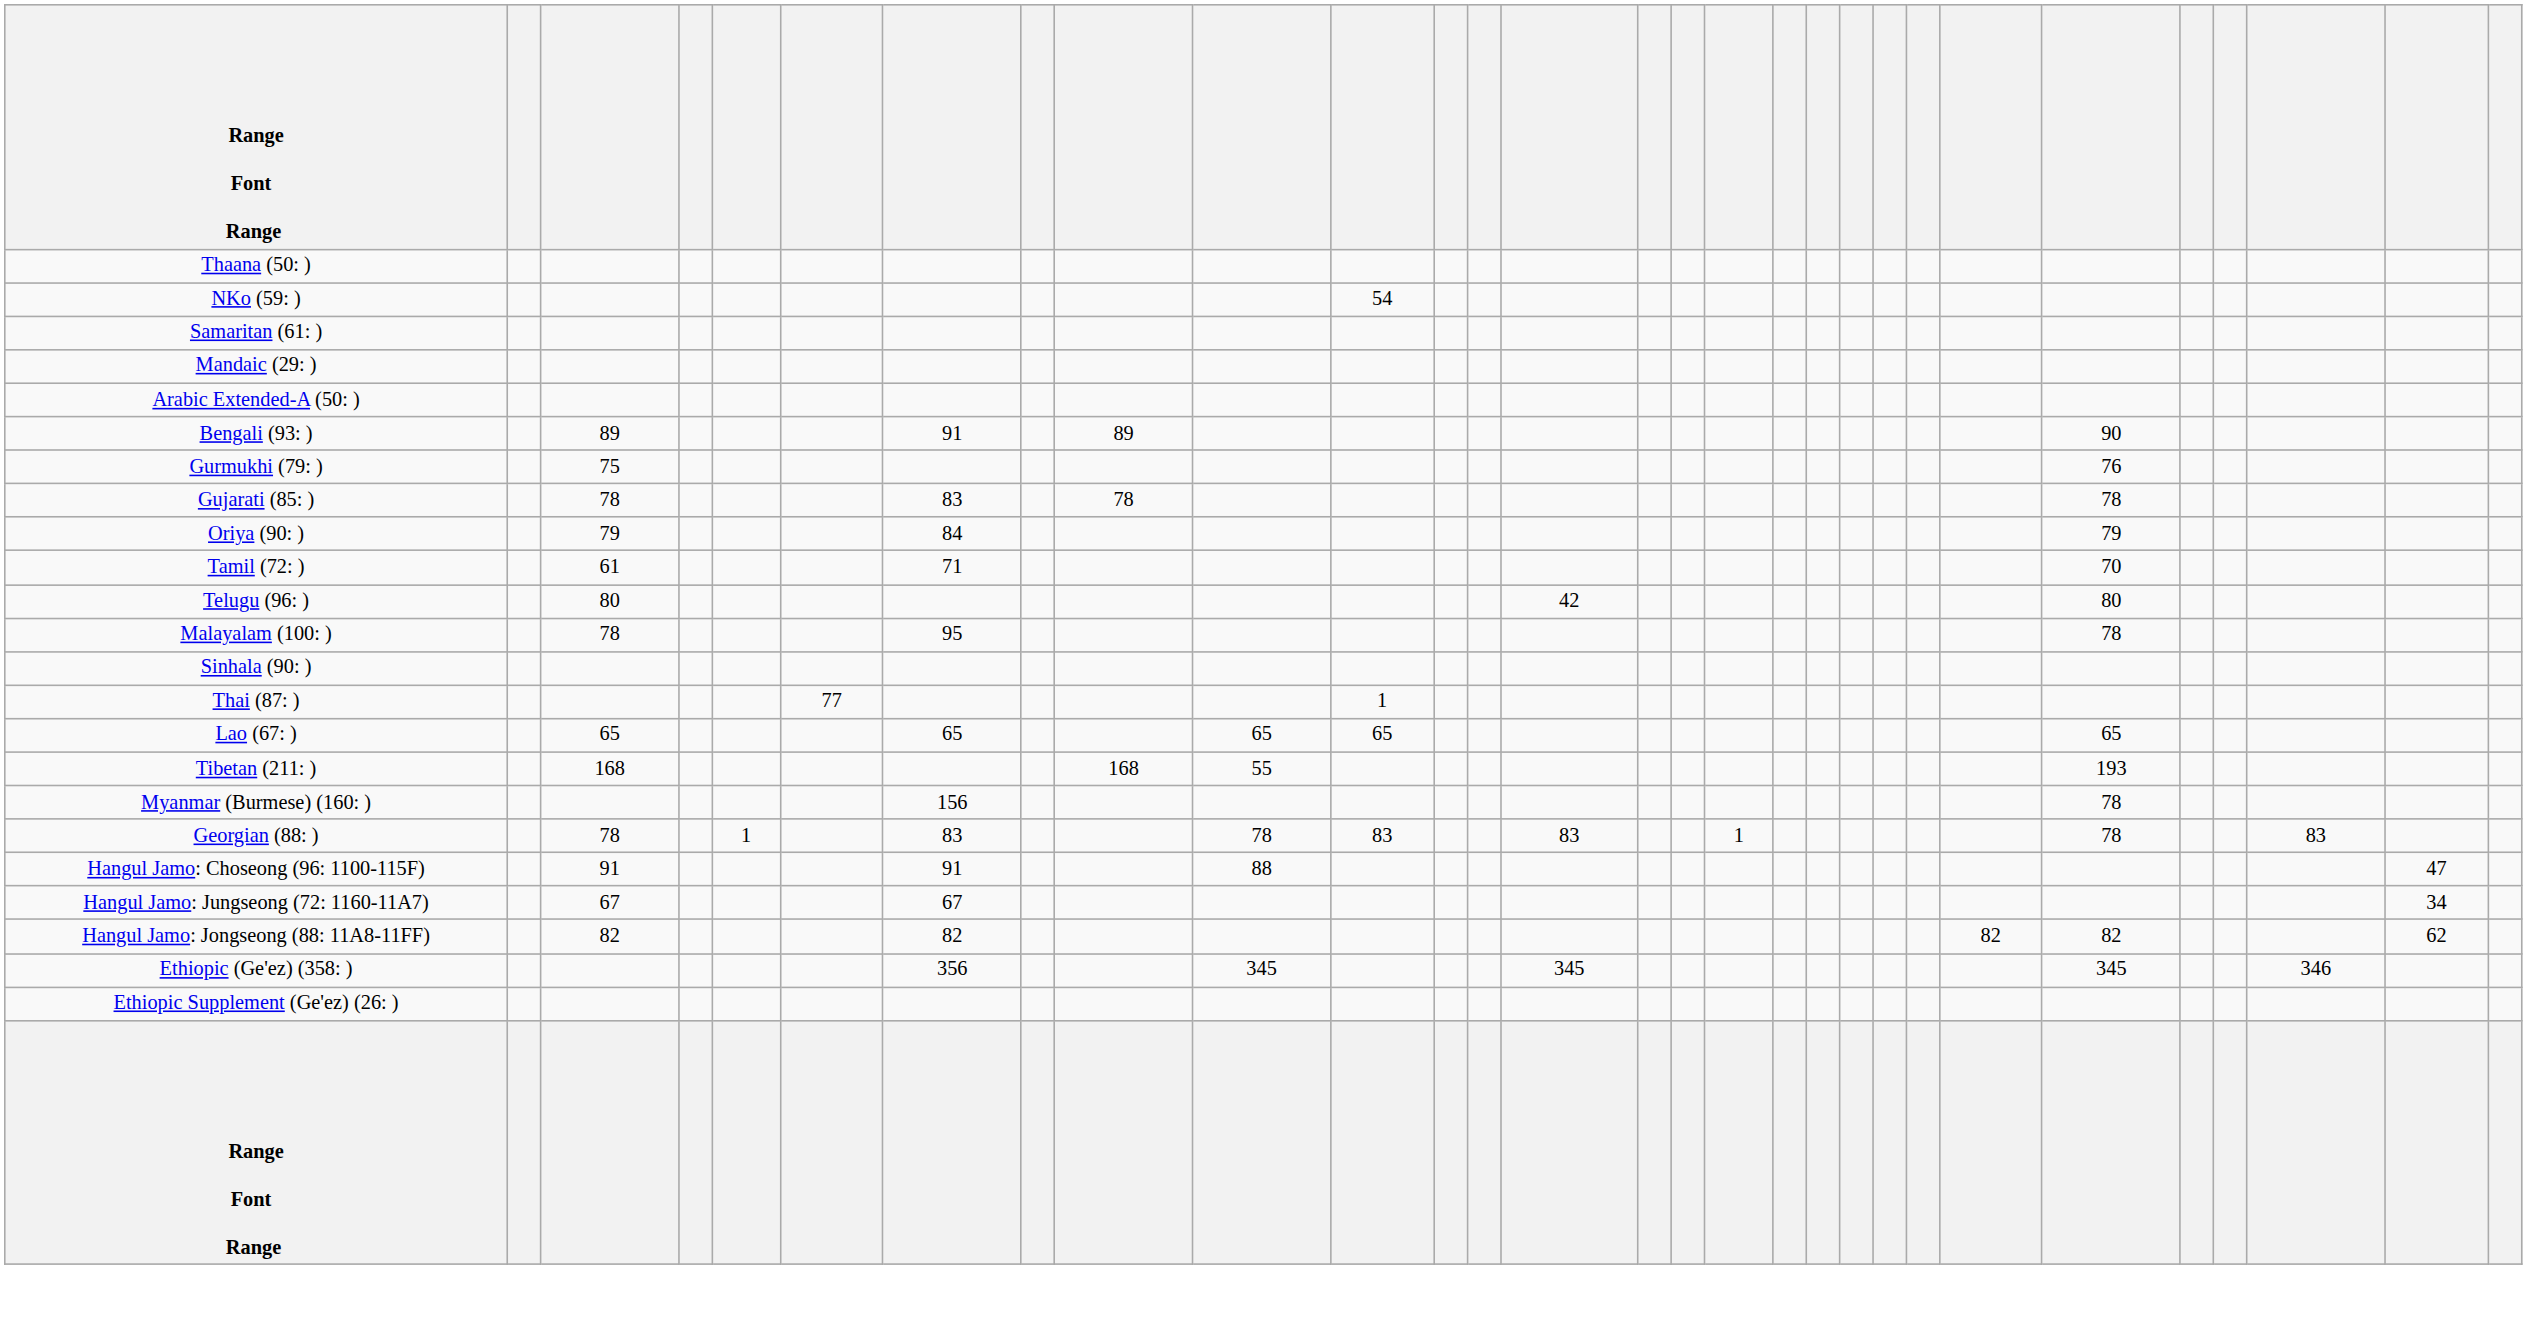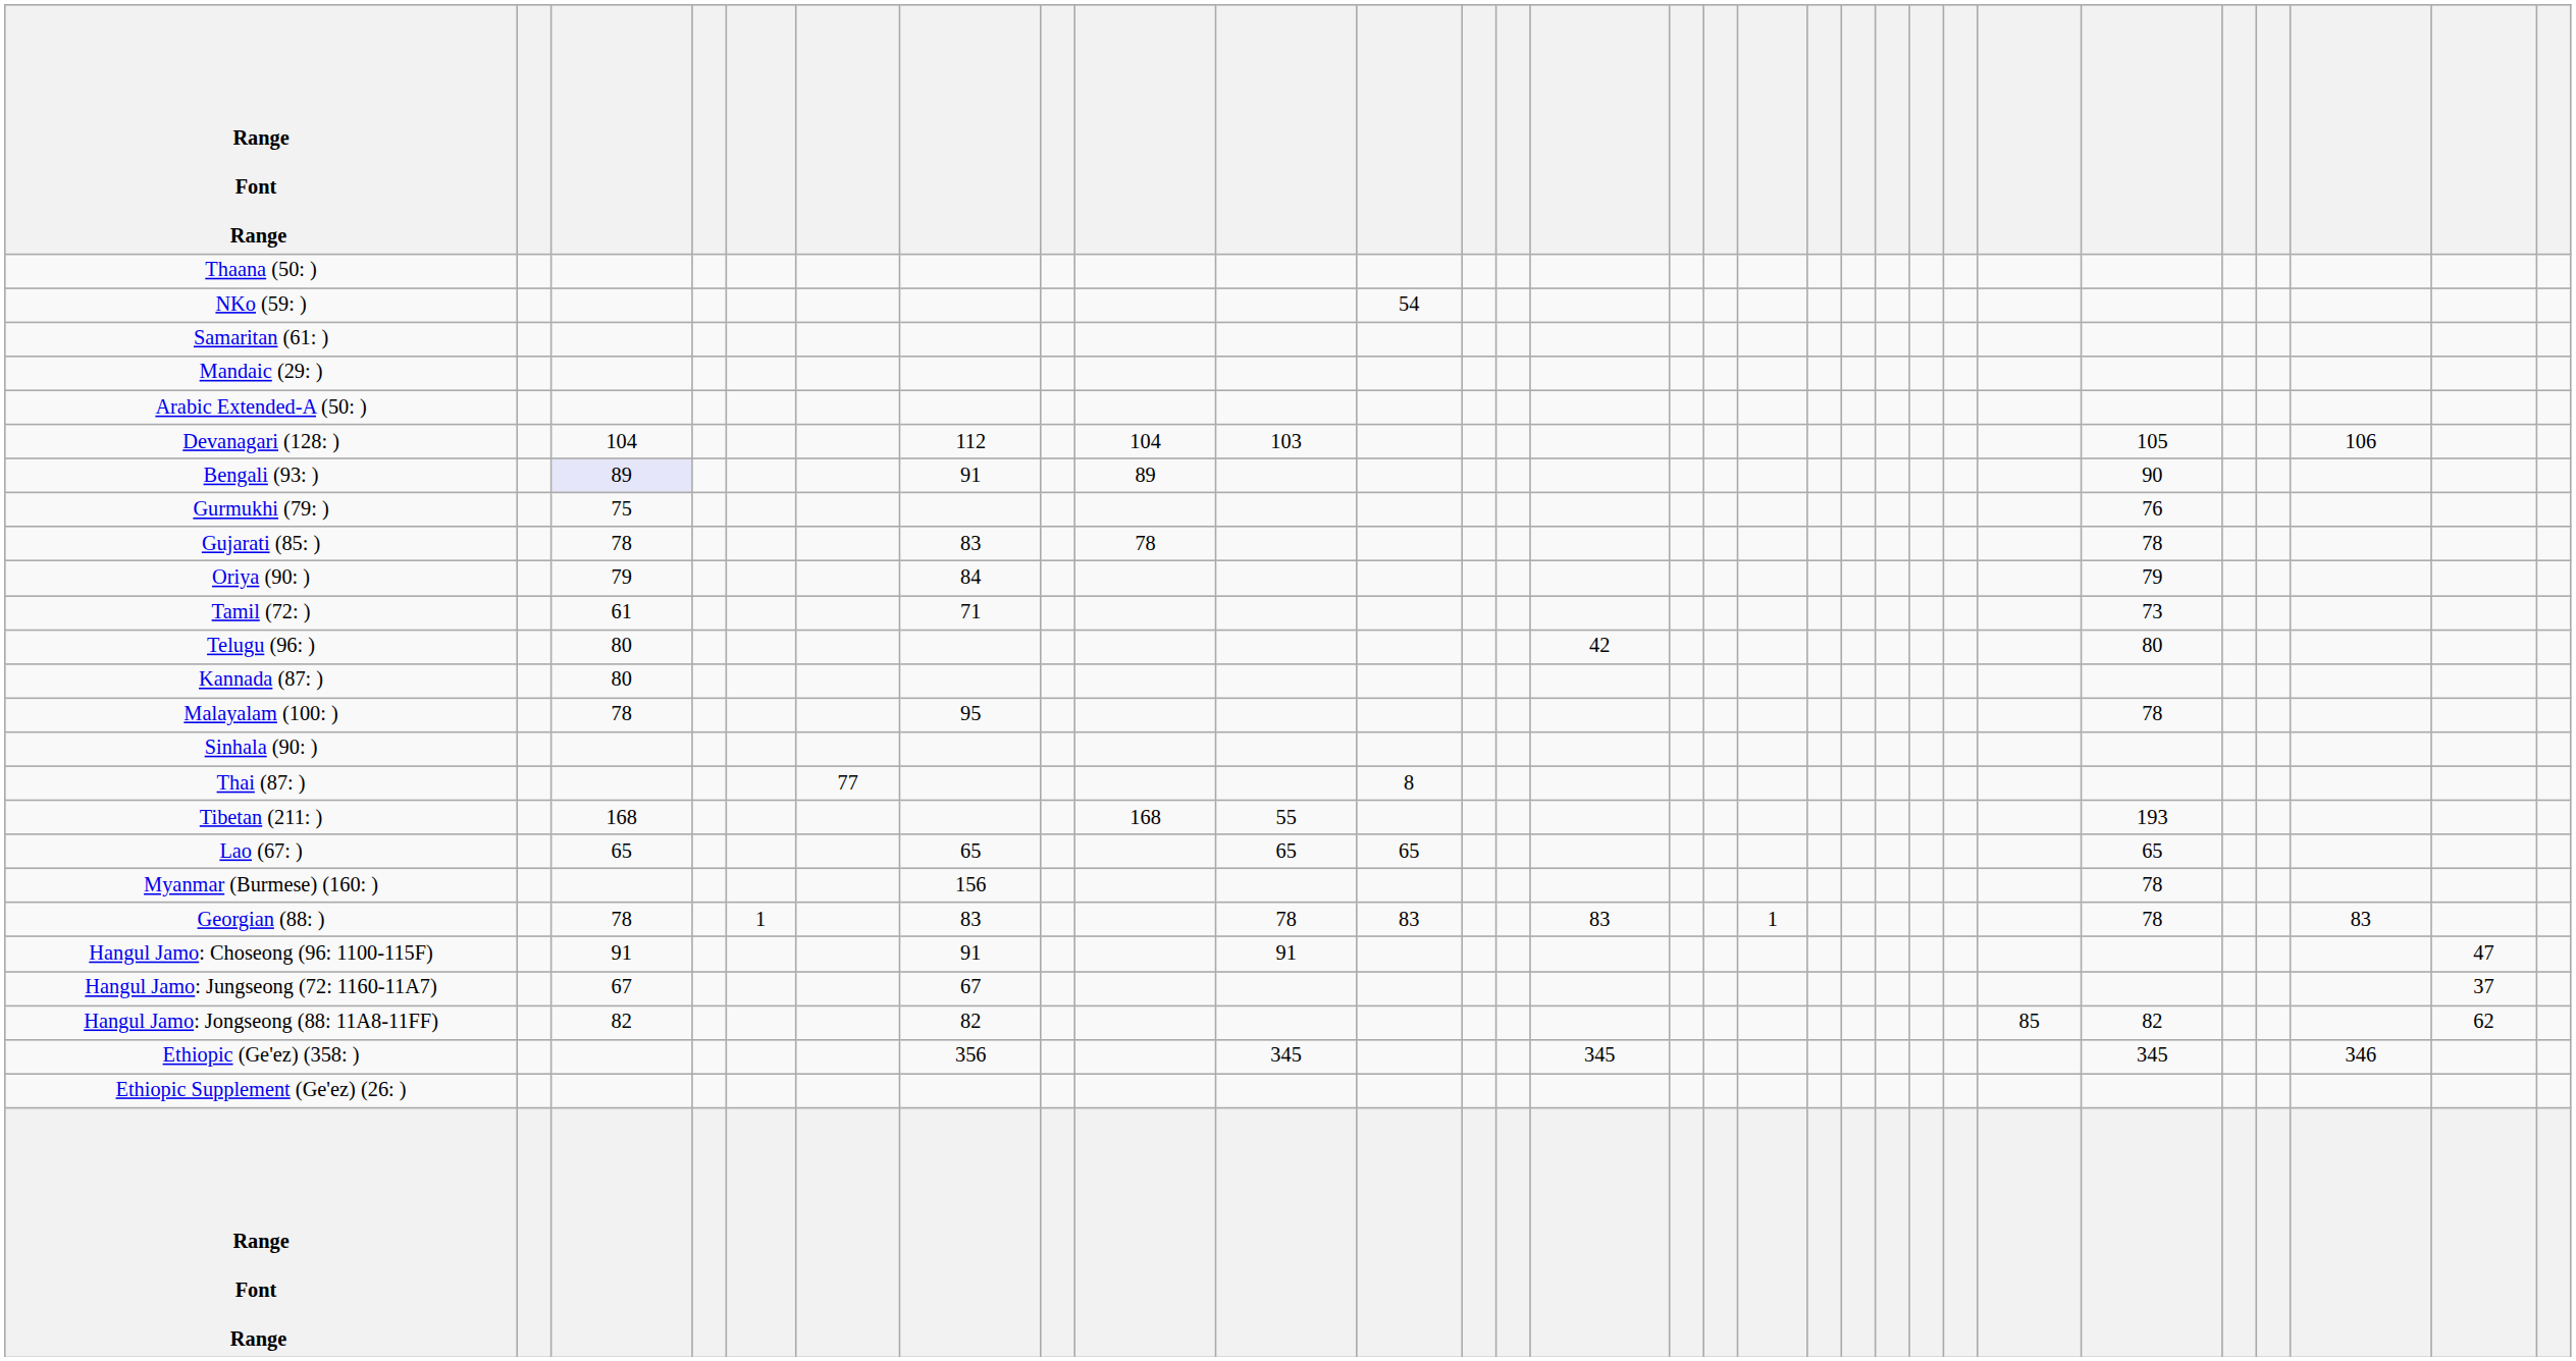+ row: Devanagari (128: ) | 104 | 112 | 104 | 103 | 105 | 106
Bengali (93: ) | column 3: no background -> lavender background
Tamil (72: ) | column 24: 70 -> 73
+ row: Kannada (87: ) | 80
Thai (87: ) | column 11: 1 -> 8
rows swapped: Lao (67: ) <-> Tibetan (211: )
Hangul Jamo: Choseong (96: 1100-115F) | column 10: 88 -> 91
Hangul Jamo: Jungseong (72: 1160-11A7) | column 28: 34 -> 37
Hangul Jamo: Jongseong (88: 11A8-11FF) | column 23: 82 -> 85
